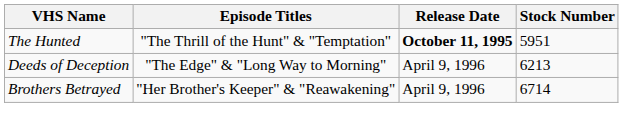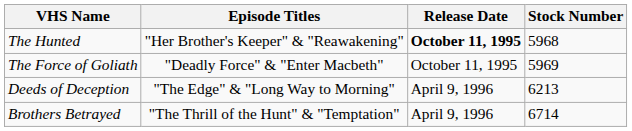The Hunted | Episode Titles: "The Thrill of the Hunt" & "Temptation" -> "Her Brother's Keeper" & "Reawakening"
The Hunted | Stock Number: 5951 -> 5968
+ row: The Force of Goliath | "Deadly Force" & "Enter Macbeth" | October 11, 1995 | 5969
Brothers Betrayed | Episode Titles: "Her Brother's Keeper" & "Reawakening" -> "The Thrill of the Hunt" & "Temptation"
